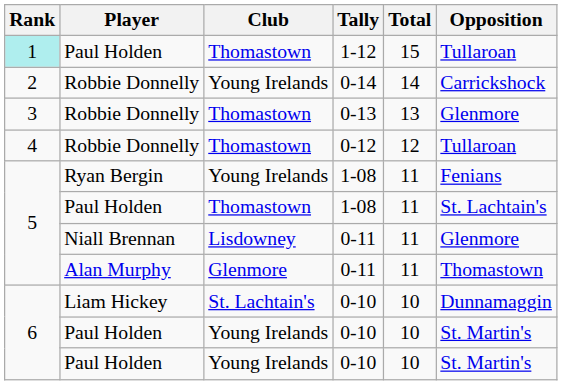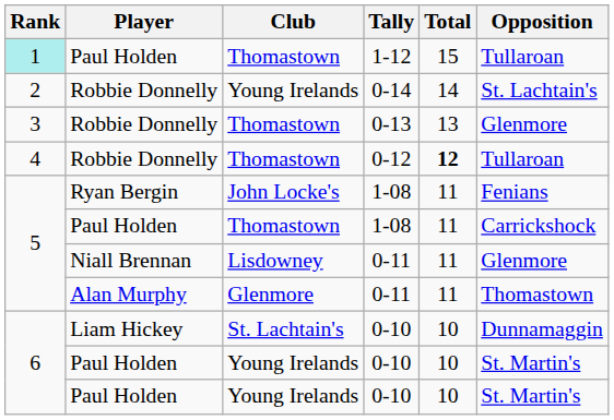0-14 | Opposition: Carrickshock -> St. Lachtain's
0-12 | Total: normal -> bold
Ryan Bergin / 1-08 | Club: Young Irelands -> John Locke's
Paul Holden / 1-08 | Opposition: St. Lachtain's -> Carrickshock
